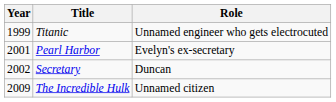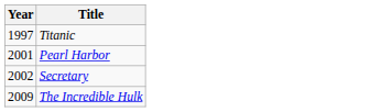- column: Role | Unnamed engineer who gets electrocuted | Evelyn's ex-secretary | Duncan | Unnamed citizen
Titanic | Year: 1999 -> 1997
